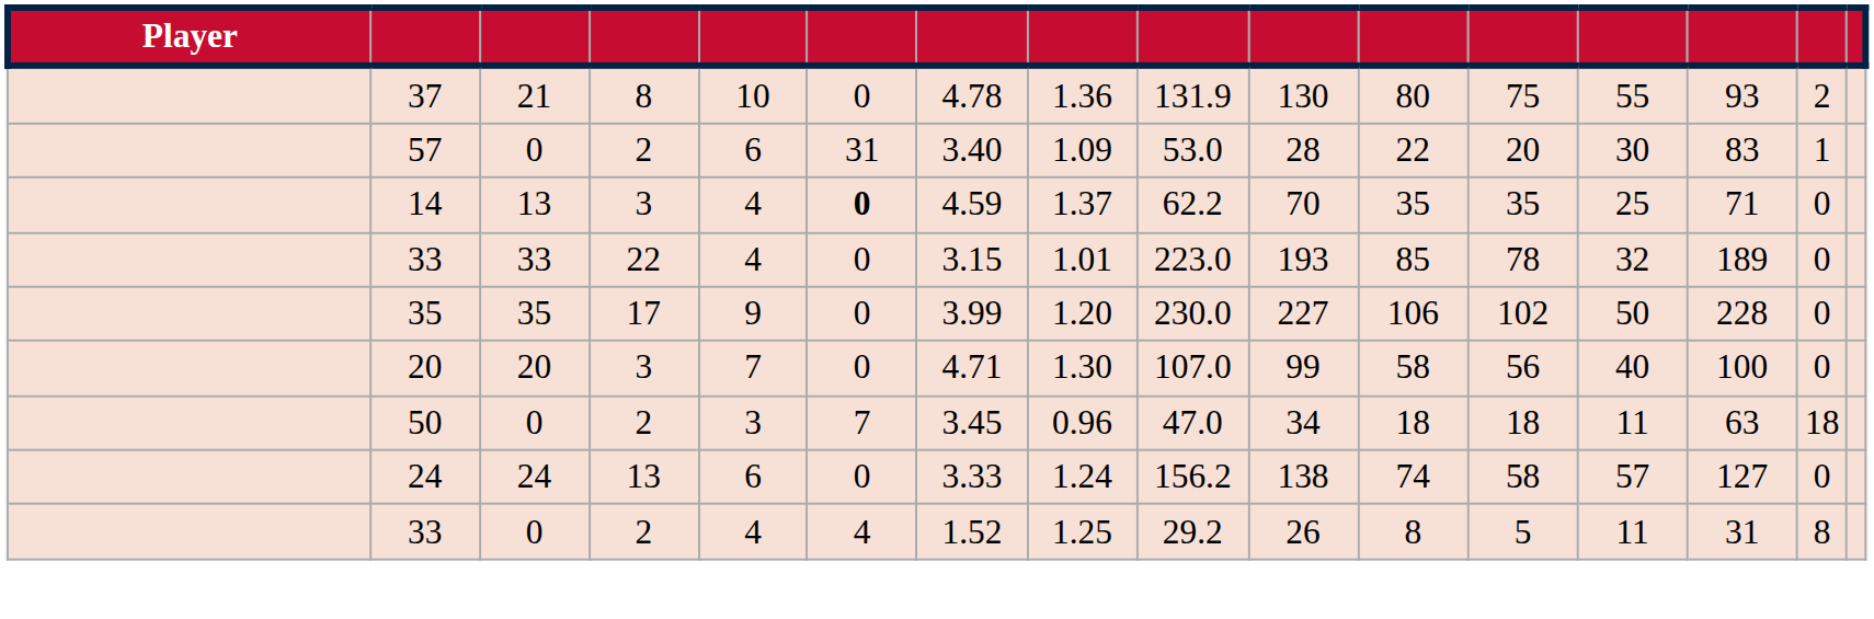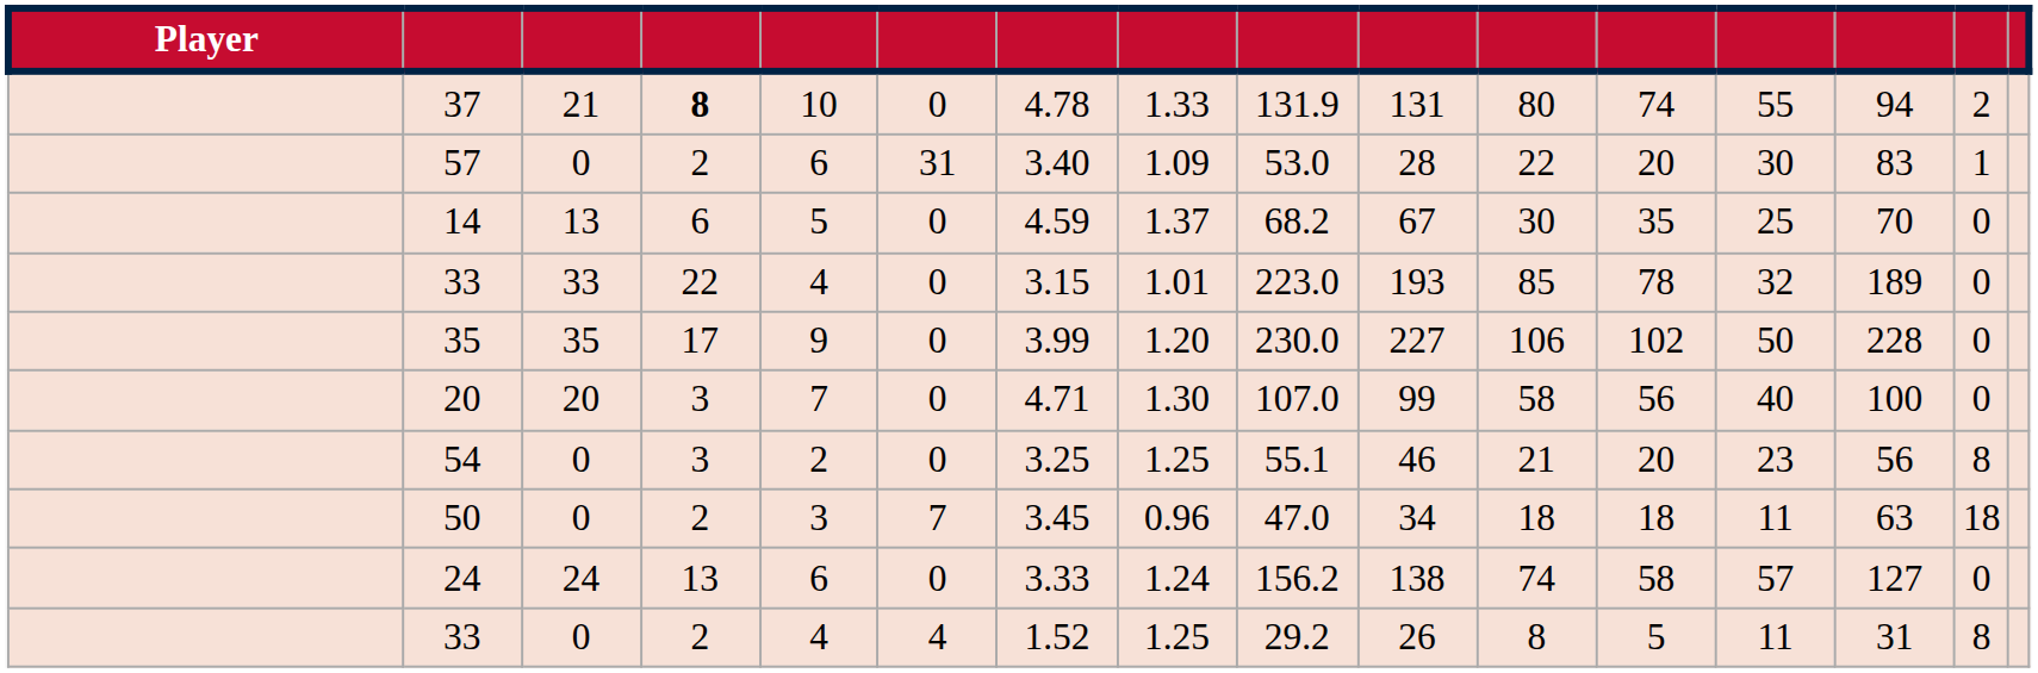37 | column 4: normal -> bold
37 | column 8: 1.36 -> 1.33
37 | column 10: 130 -> 131
37 | column 12: 75 -> 74
37 | column 14: 93 -> 94
14 | column 4: 3 -> 6
14 | column 5: 4 -> 5
14 | column 6: bold -> normal
14 | column 9: 62.2 -> 68.2
14 | column 10: 70 -> 67
14 | column 11: 35 -> 30
14 | column 14: 71 -> 70
+ row: 54 | 0 | 3 | 2 | 0 | 3.25 | 1.25 | 55.1 | 46 | 21 | 20 | 23 | 56 | 8
